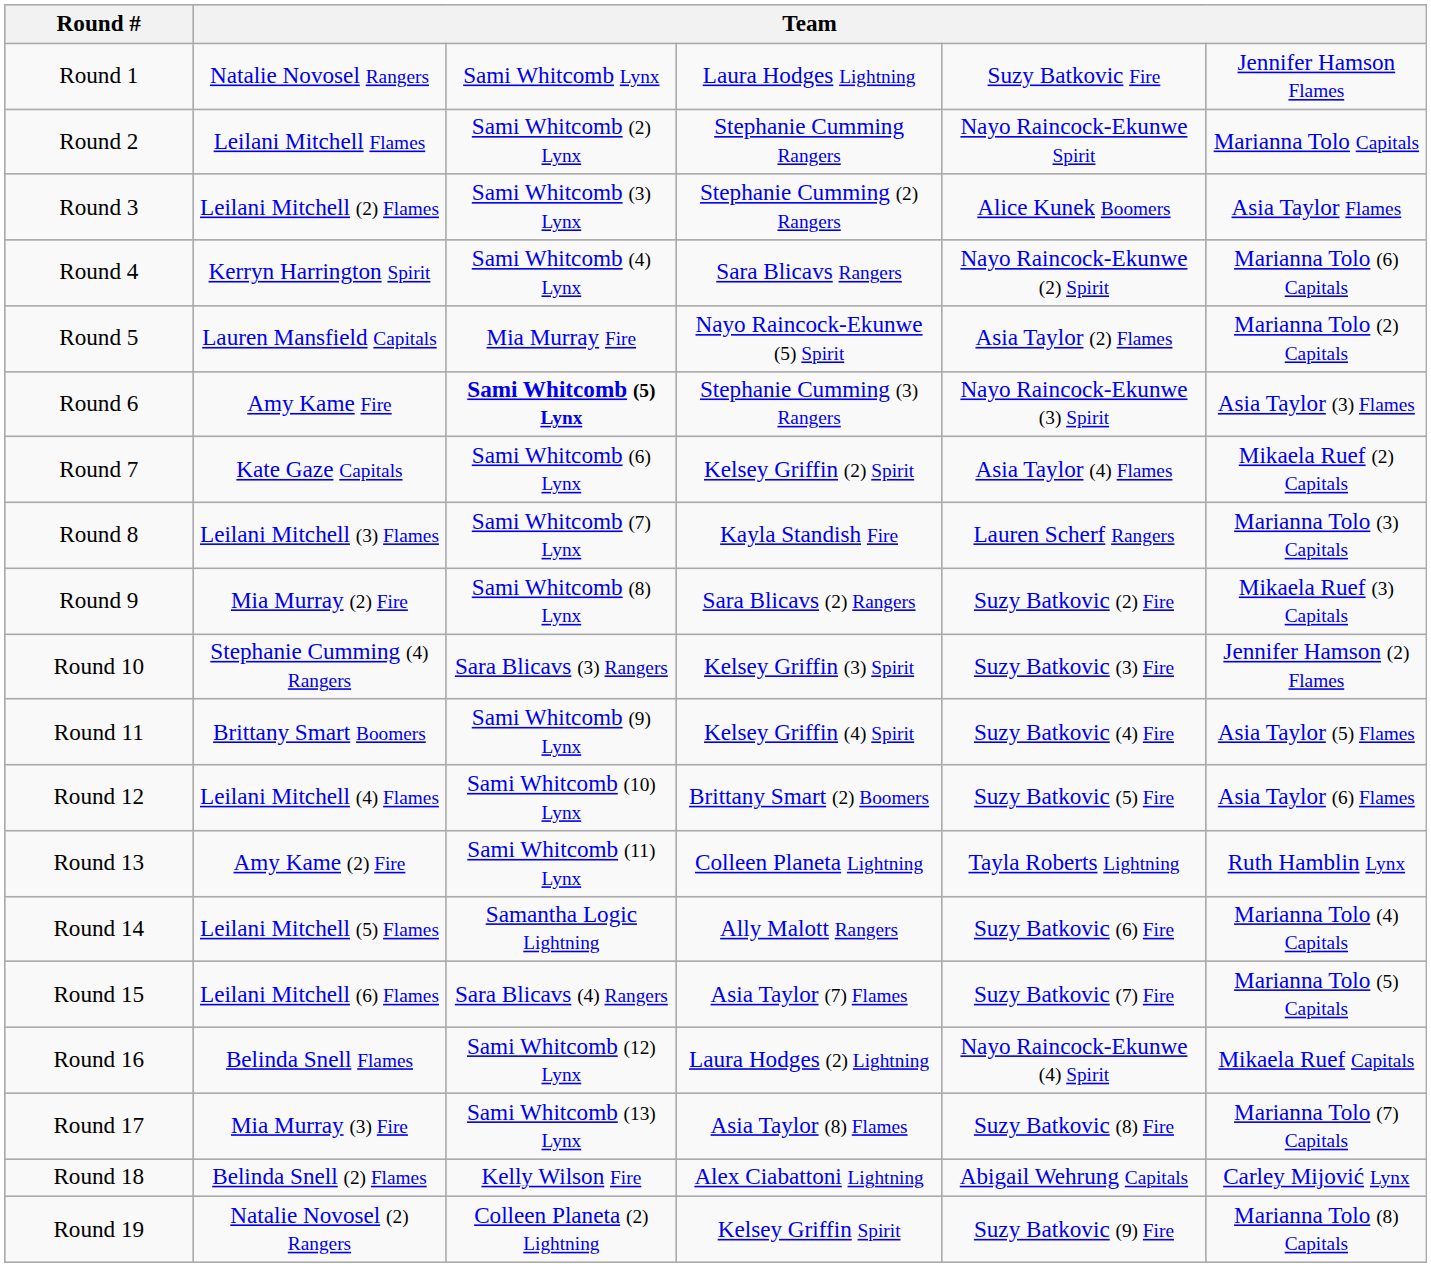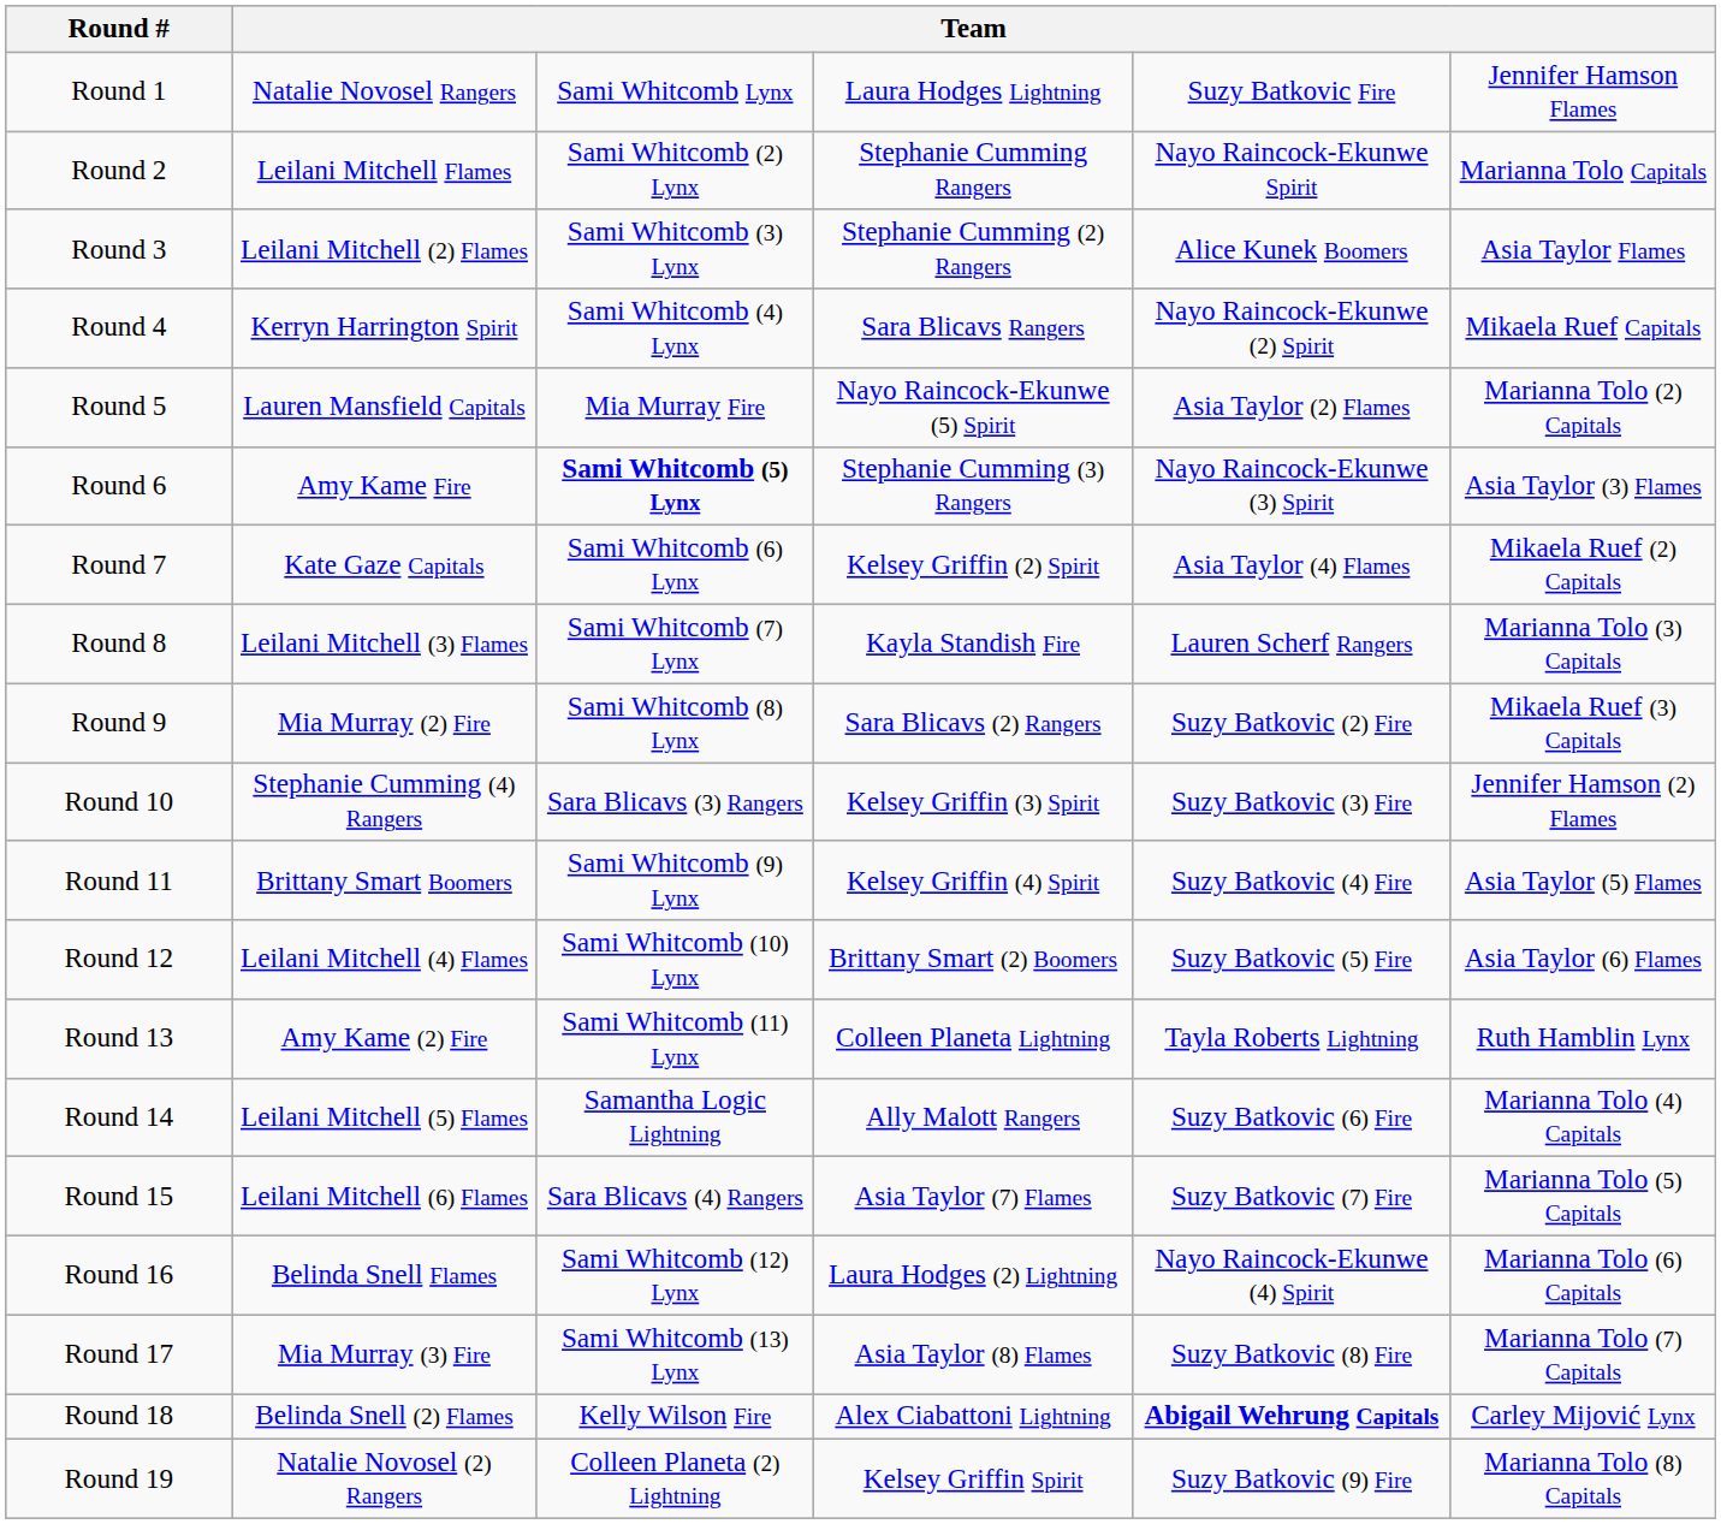Round 4 | column 6: Marianna Tolo (6) Capitals -> Mikaela Ruef Capitals
Round 16 | column 6: Mikaela Ruef Capitals -> Marianna Tolo (6) Capitals
Round 18 | column 5: normal -> bold
